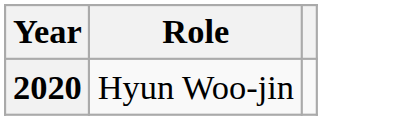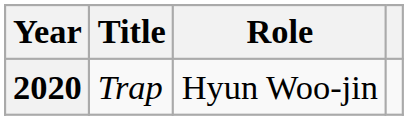+ column: Title | Trap
